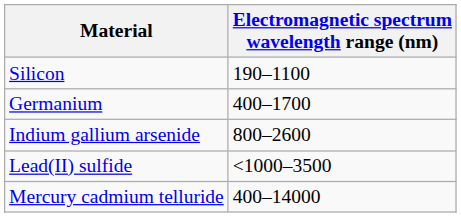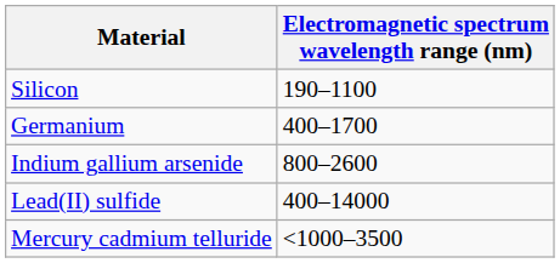Lead(II) sulfide | Electromagnetic spectrum wavelength range (nm): <1000–3500 -> 400–14000
Mercury cadmium telluride | Electromagnetic spectrum wavelength range (nm): 400–14000 -> <1000–3500
